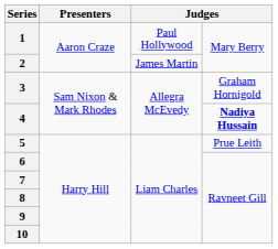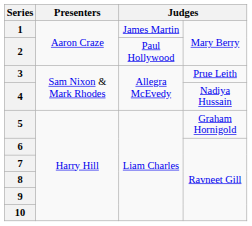1 | column 3: Paul Hollywood -> James Martin
2 | column 3: James Martin -> Paul Hollywood
3 | column 4: Graham Hornigold -> Prue Leith
4 | column 4: bold -> normal
5 | column 4: Prue Leith -> Graham Hornigold
